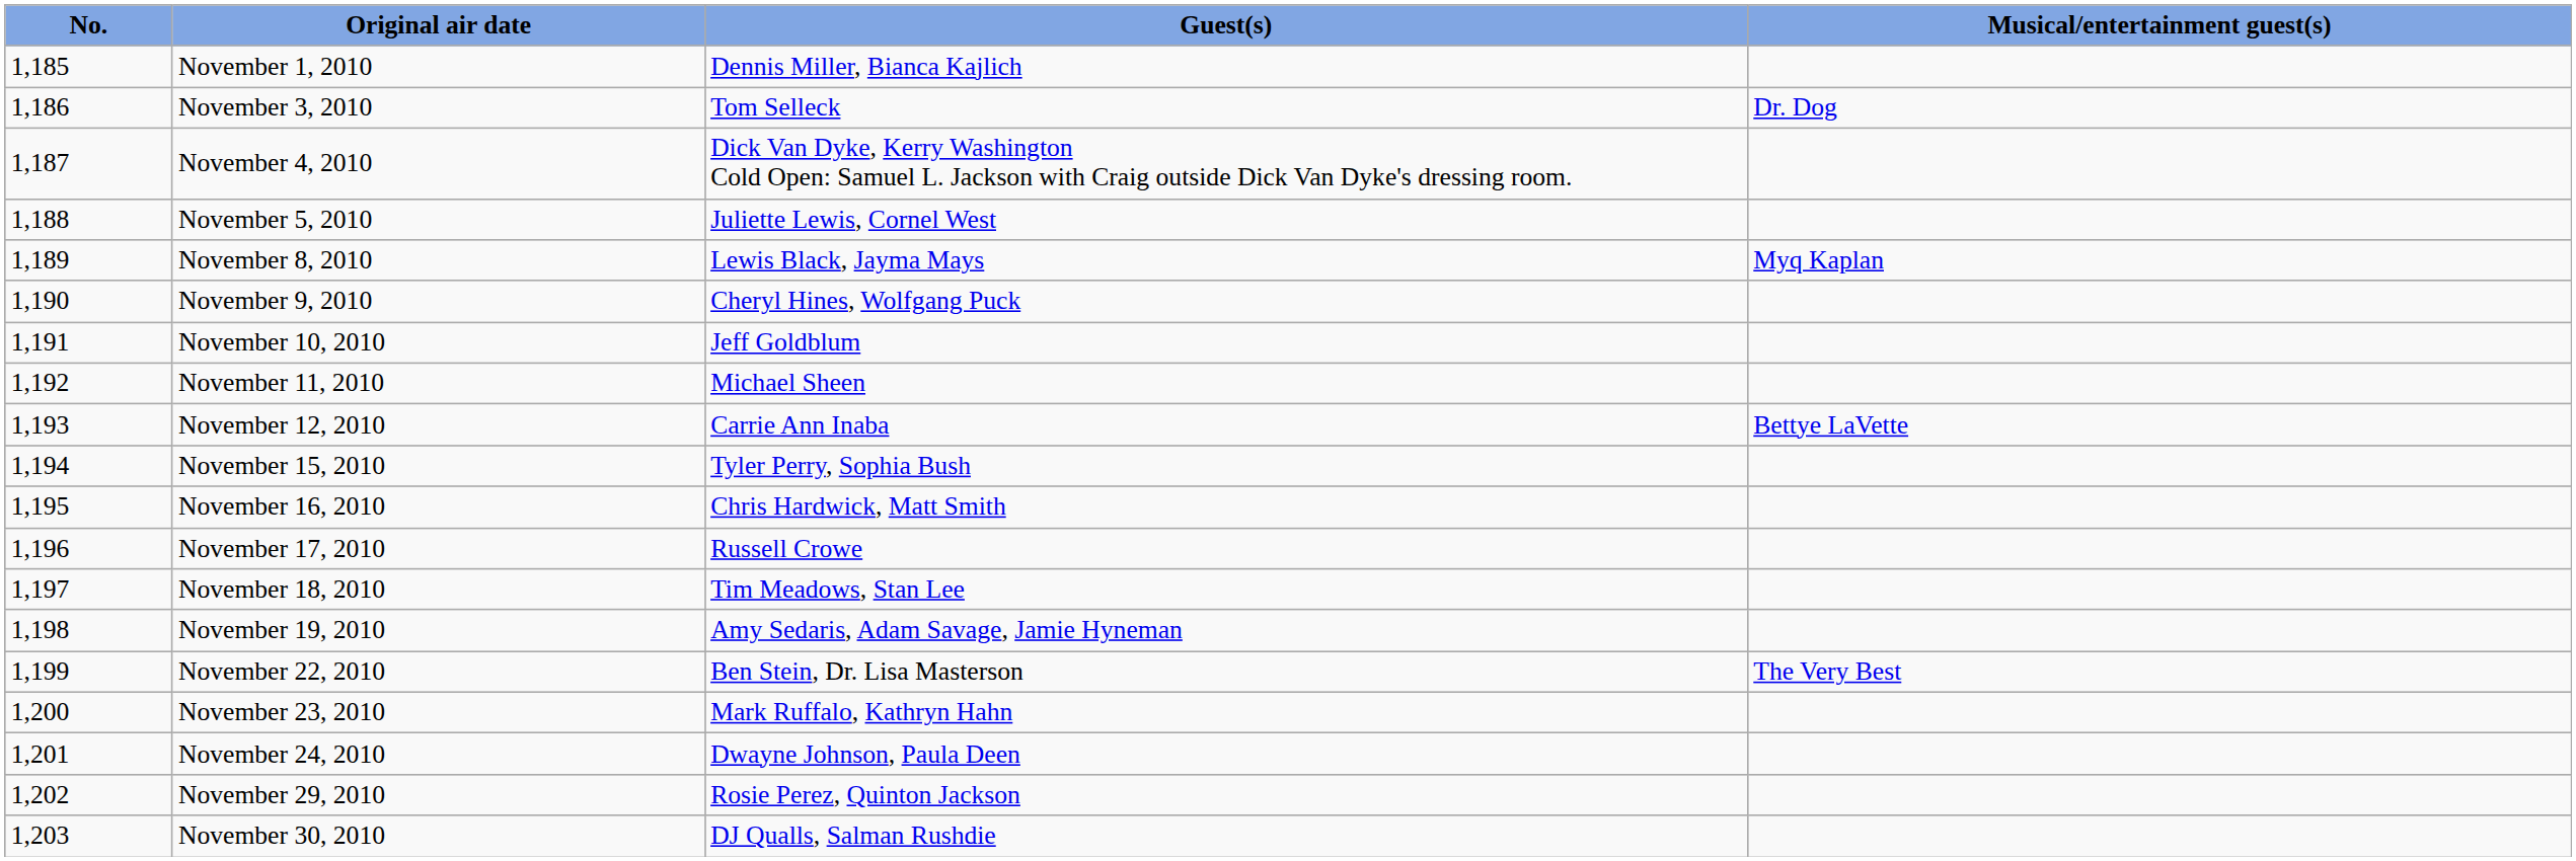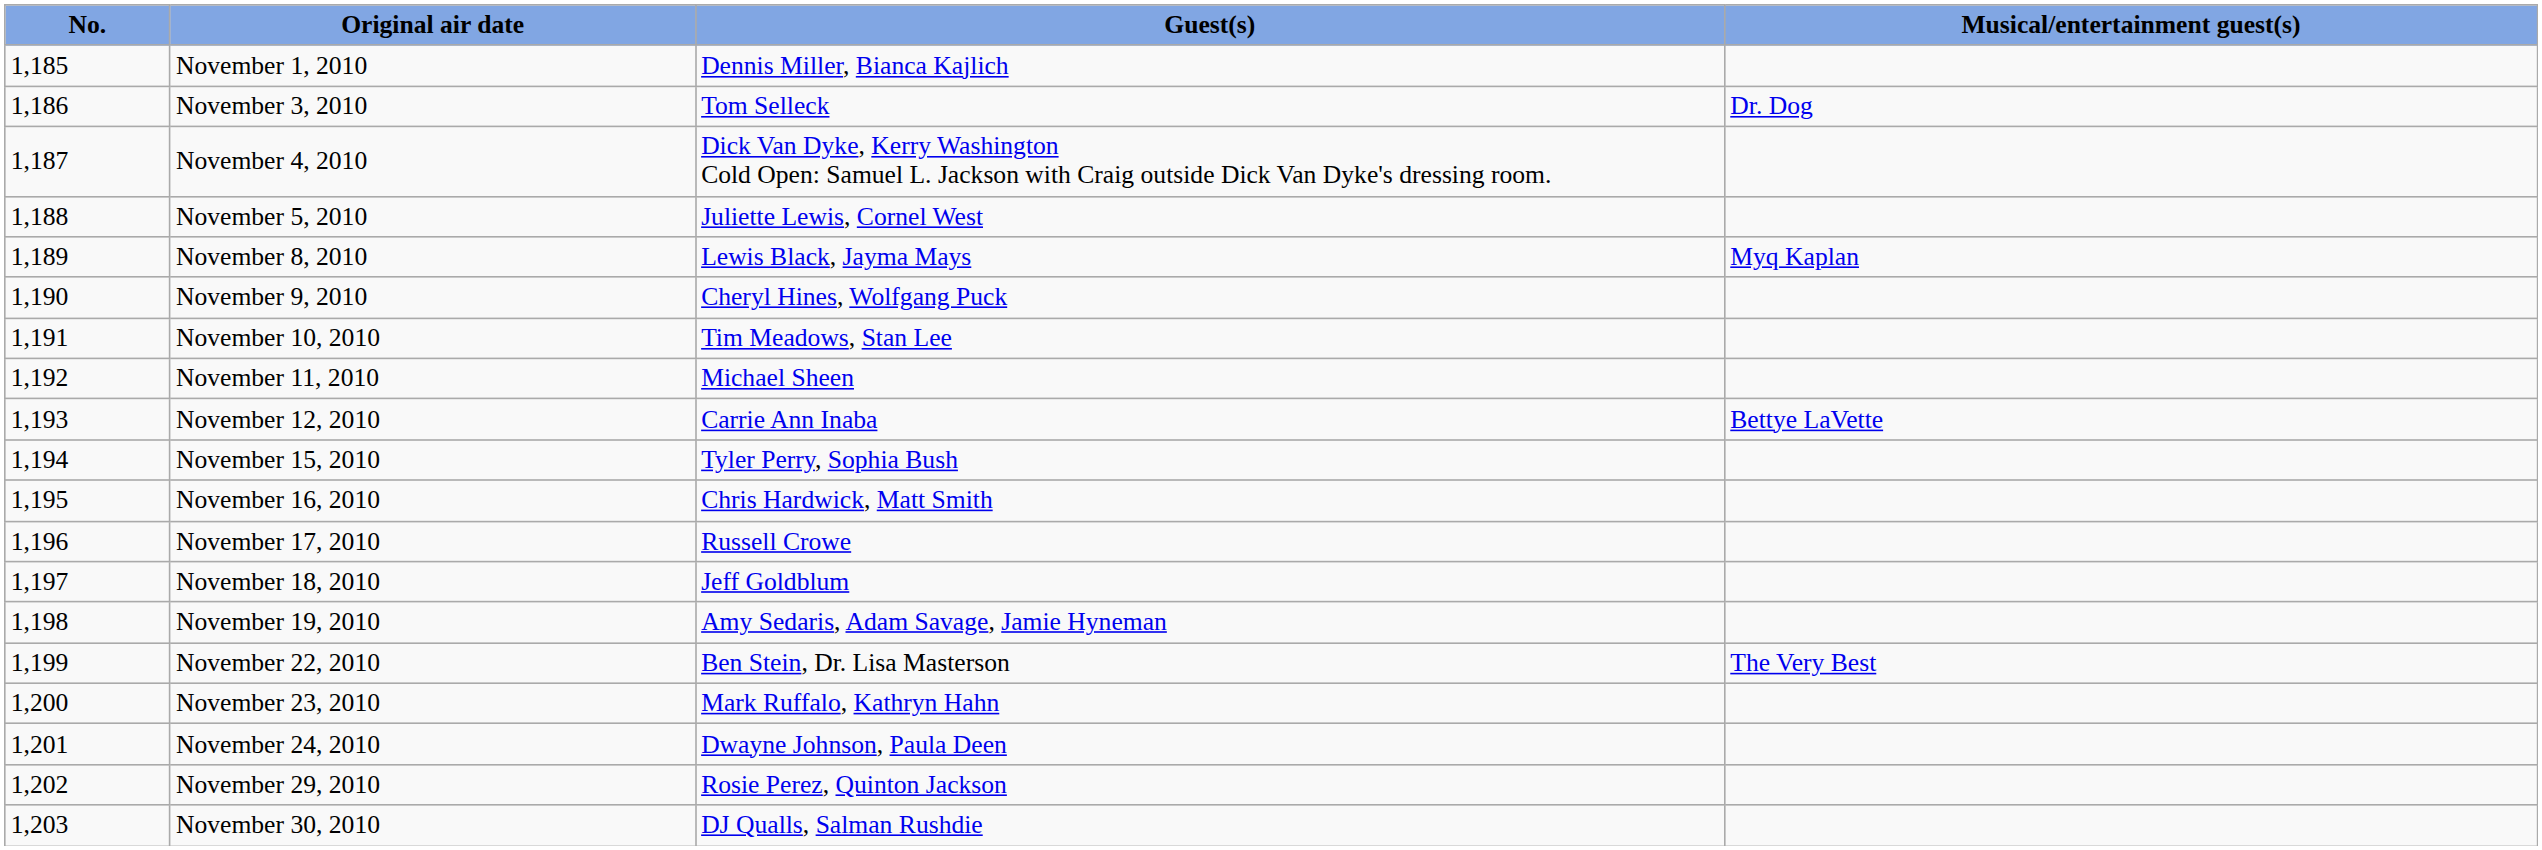November 10, 2010 | Guest(s): Jeff Goldblum -> Tim Meadows, Stan Lee
November 18, 2010 | Guest(s): Tim Meadows, Stan Lee -> Jeff Goldblum
